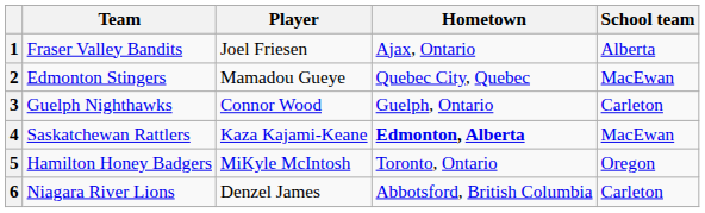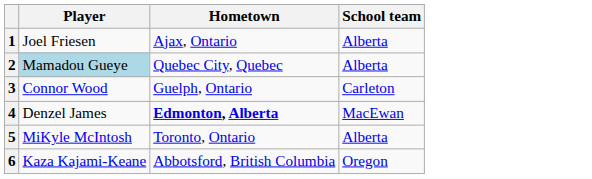- column: Team | Fraser Valley Bandits | Edmonton Stingers | Guelph Nighthawks | Saskatchewan Rattlers | Hamilton Honey Badgers | Niagara River Lions
2 | Player: no background -> lightblue background
2 | School team: MacEwan -> Alberta
4 | Player: Kaza Kajami-Keane -> Denzel James
5 | School team: Oregon -> Alberta
6 | Player: Denzel James -> Kaza Kajami-Keane
6 | School team: Carleton -> Oregon
